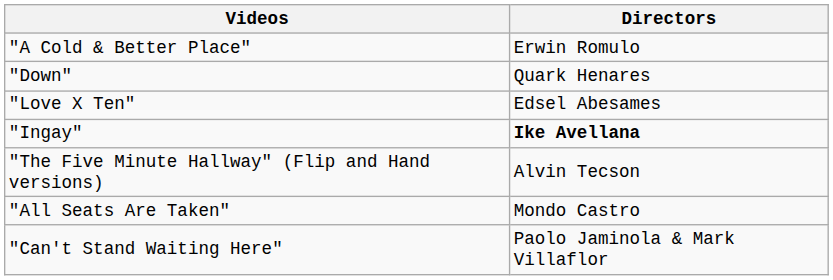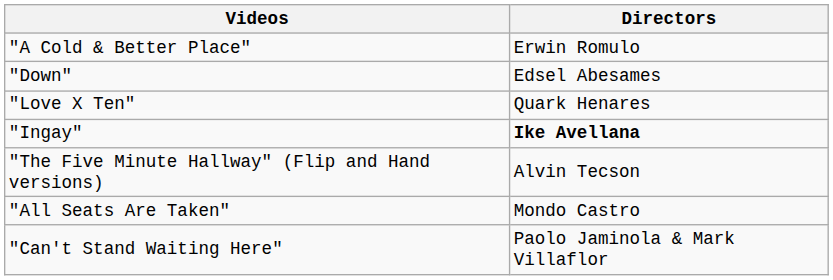"Down" | Directors: Quark Henares -> Edsel Abesames
"Love X Ten" | Directors: Edsel Abesames -> Quark Henares
